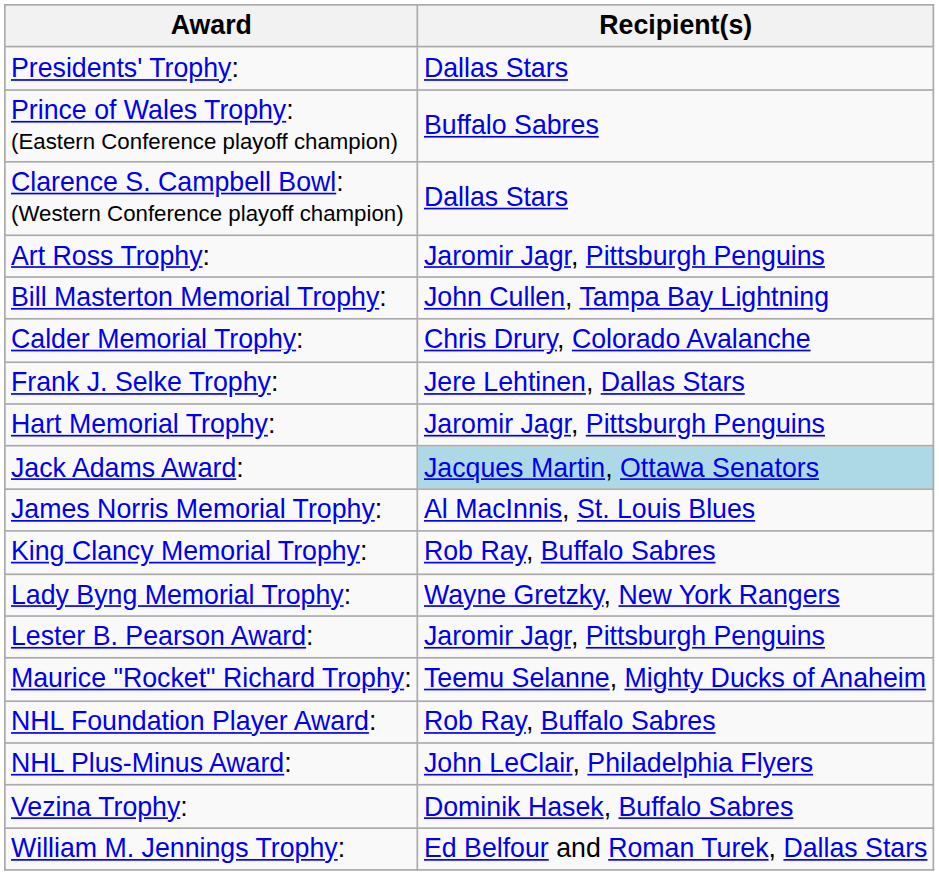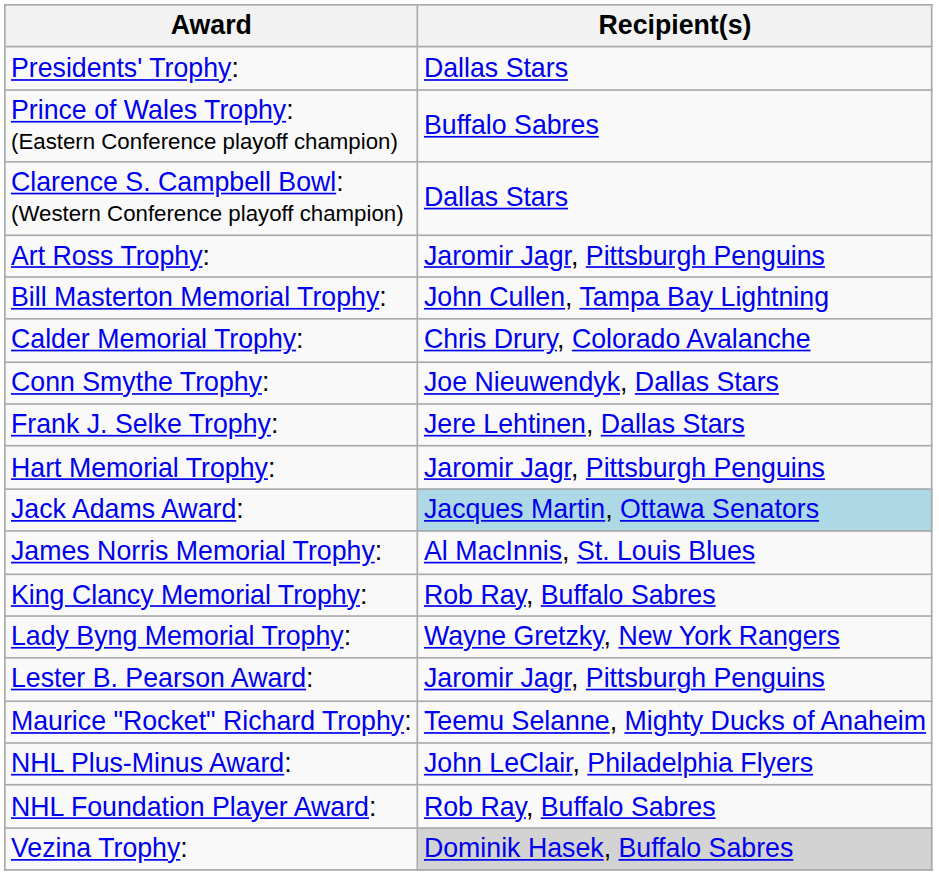+ row: Conn Smythe Trophy: | Joe Nieuwendyk, Dallas Stars
rows swapped: NHL Foundation Player Award: <-> NHL Plus-Minus Award:
Vezina Trophy: | Recipient(s): no background -> lightgrey background
- row: William M. Jennings Trophy: | Ed Belfour and Roman Turek, Dallas Stars
